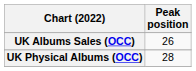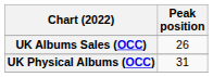UK Physical Albums (OCC) | Peak position: 28 -> 31
